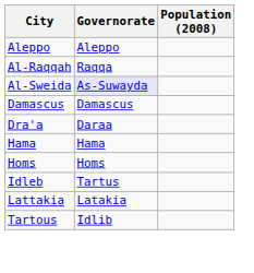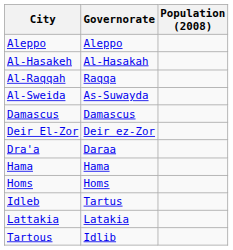+ row: Al-Hasakeh | Al-Hasakah
Al-Sweida | Governorate: lavender background -> no background
+ row: Deir El-Zor | Deir ez-Zor
